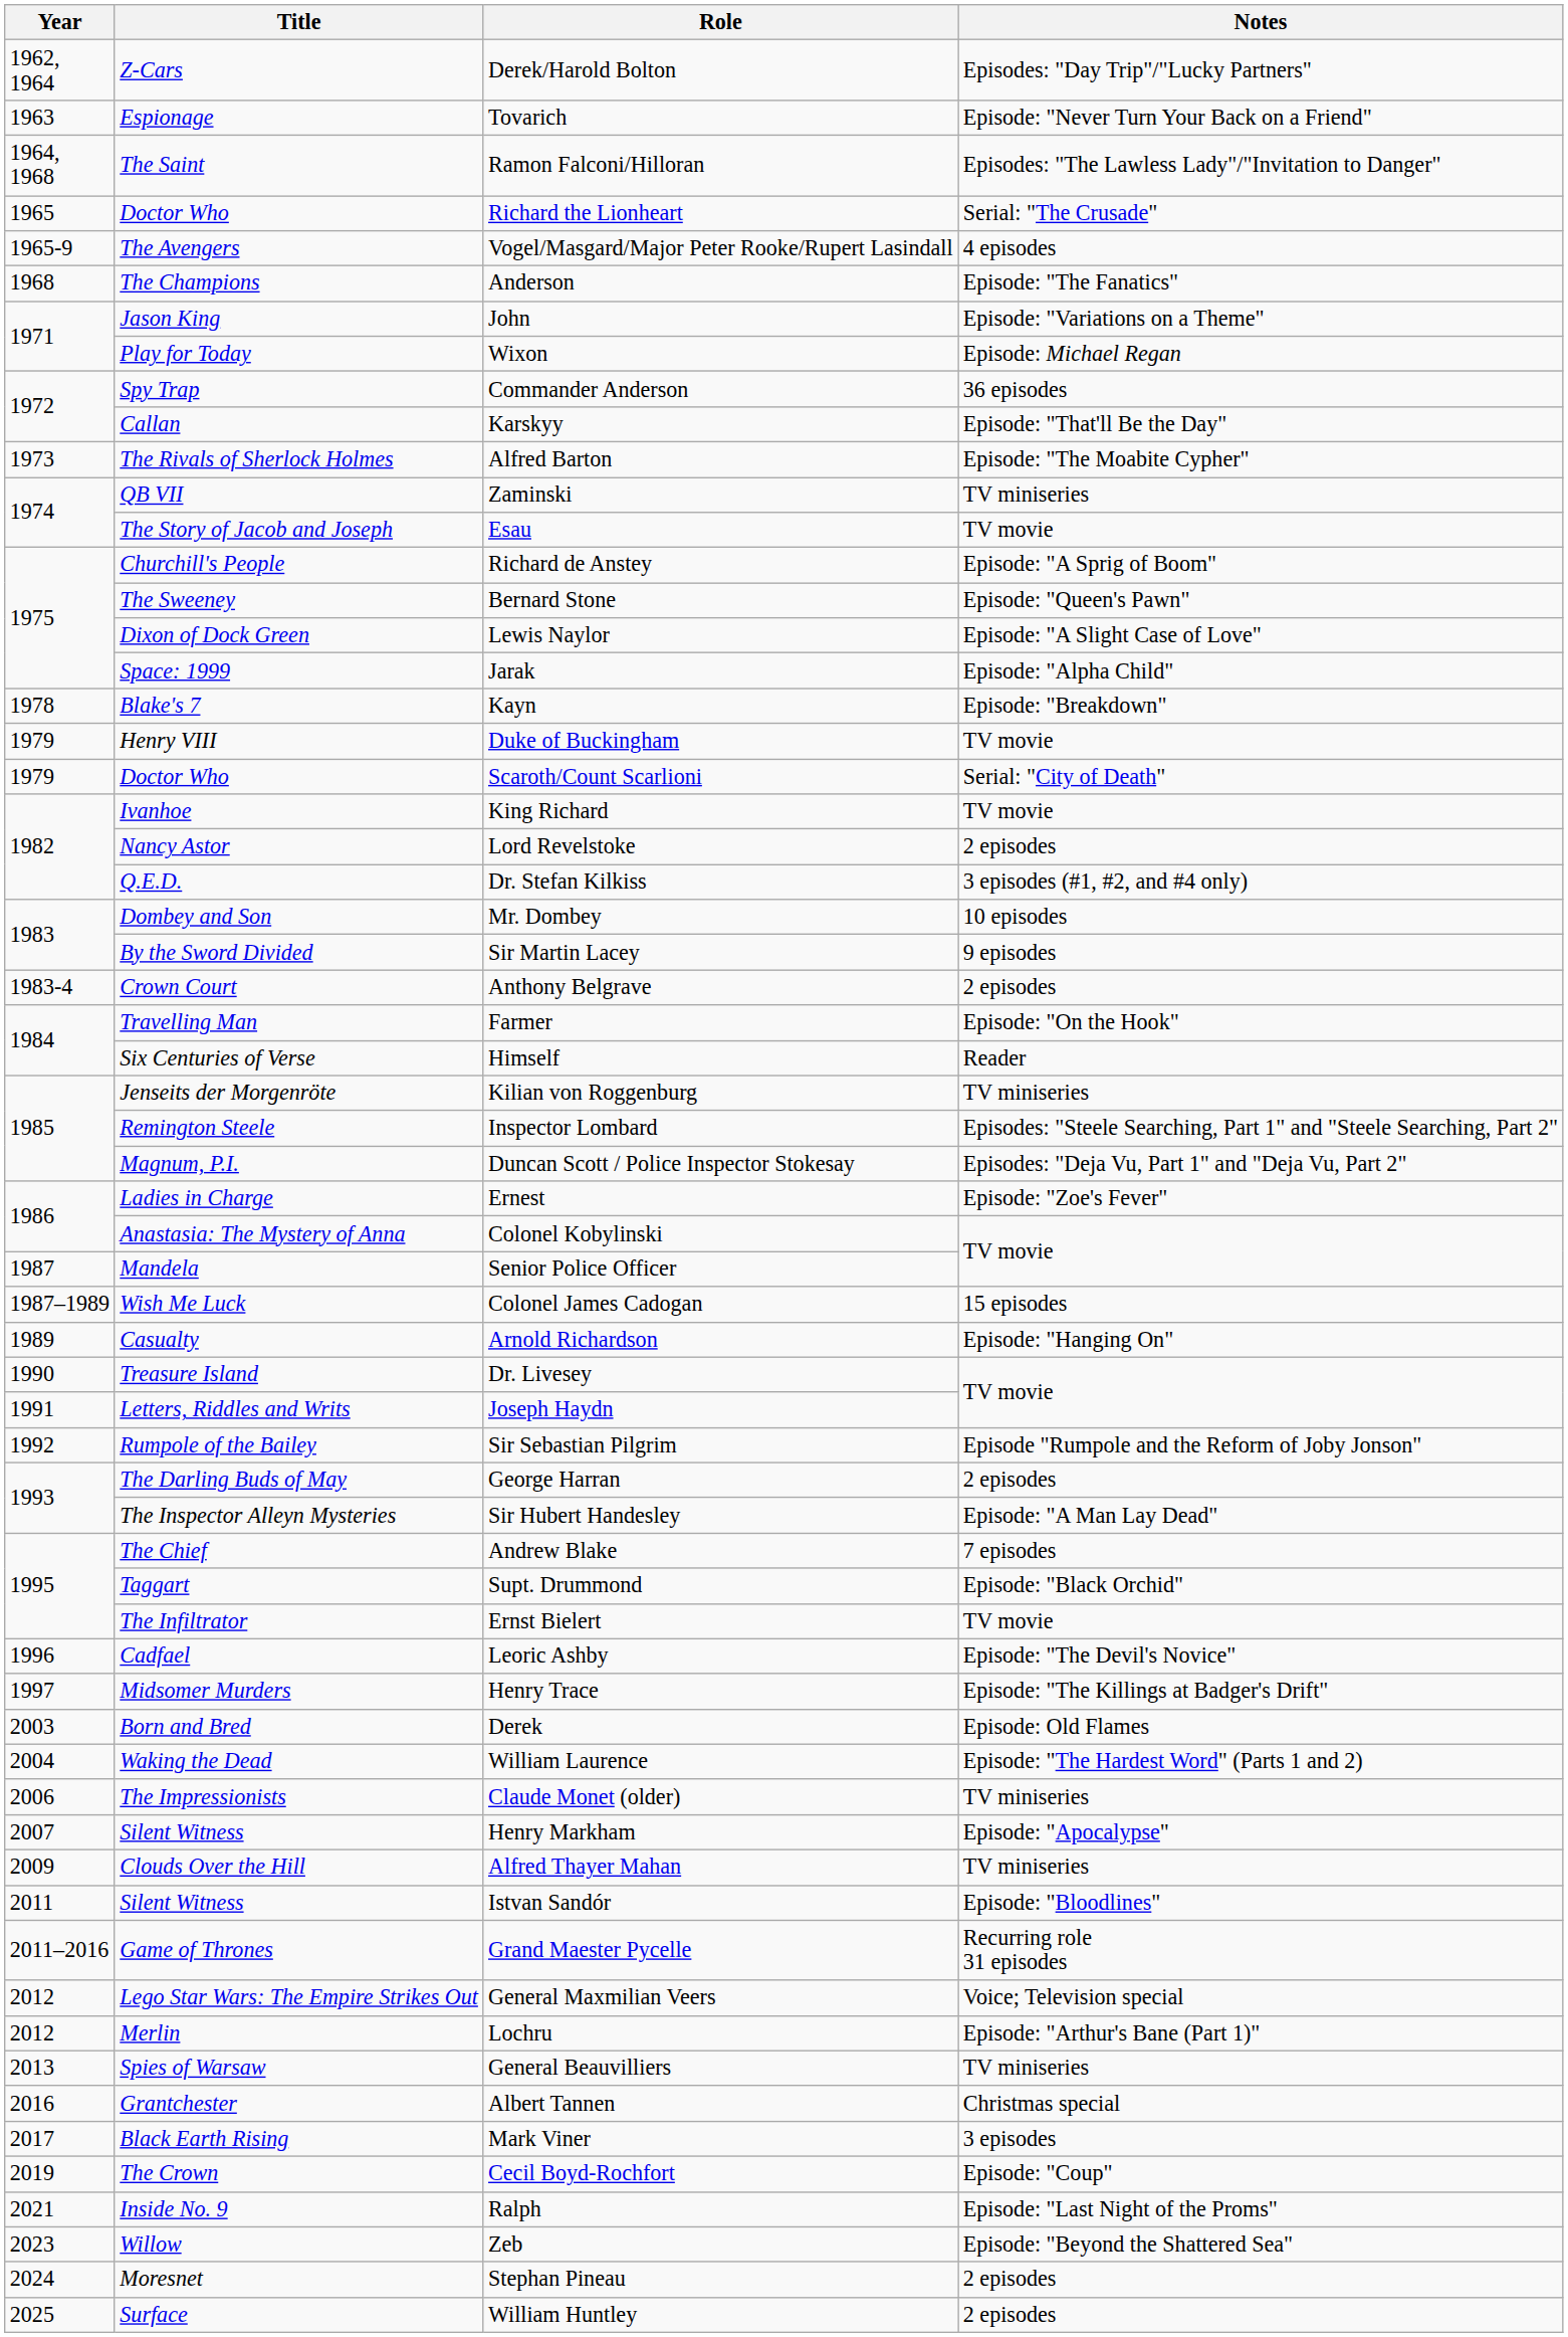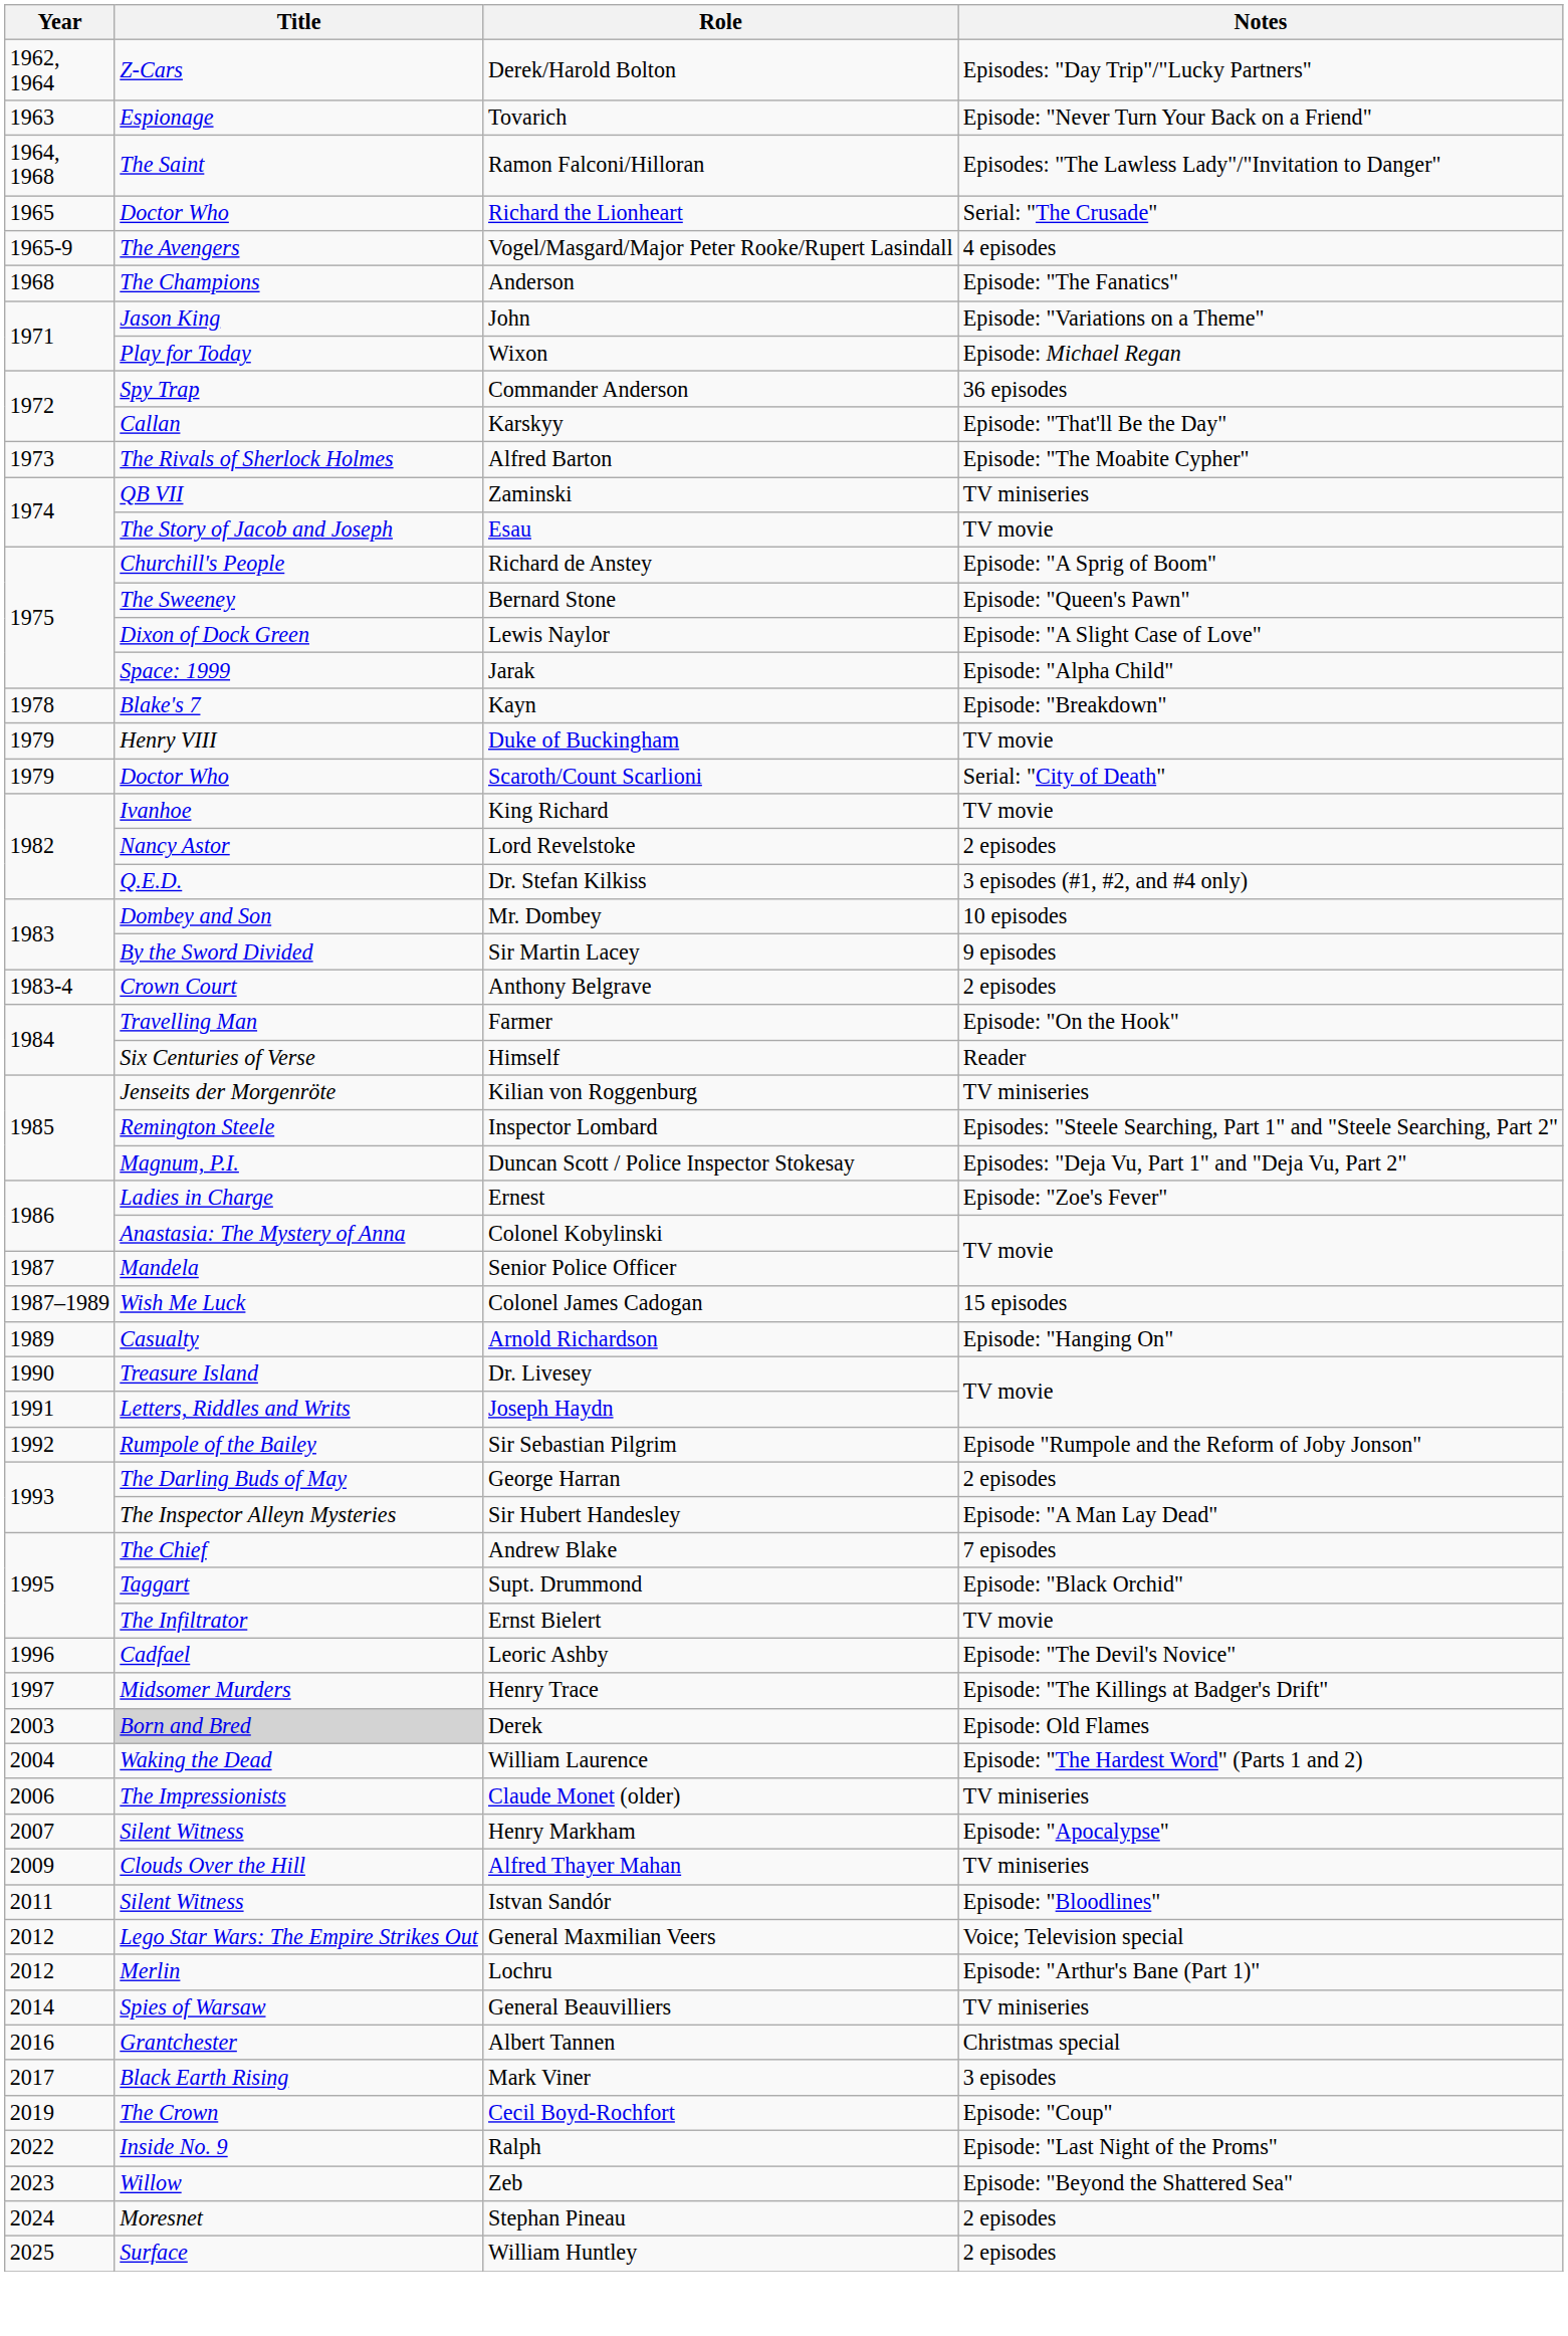Derek | Title: no background -> lightgrey background
- row: 2011–2016 | Game of Thrones | Grand Maester Pycelle | Recurring role 31 episodes
General Beauvilliers | Year: 2013 -> 2014
Ralph | Year: 2021 -> 2022
